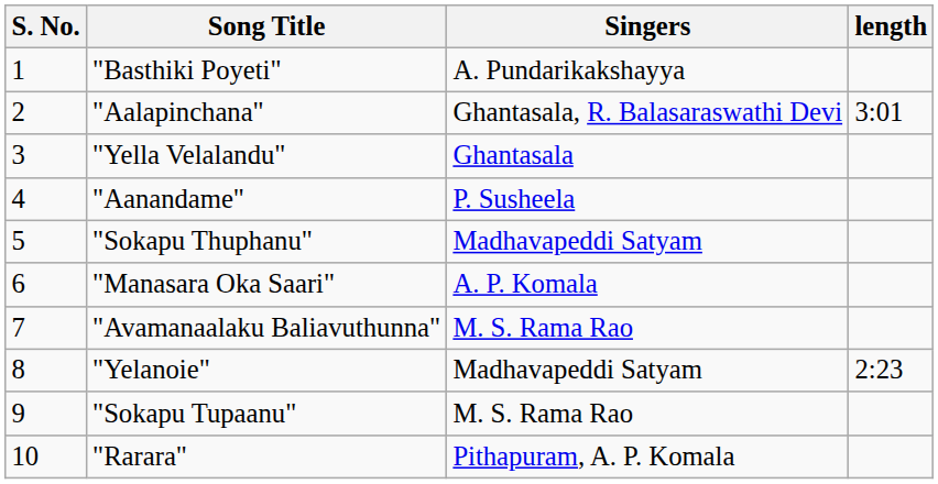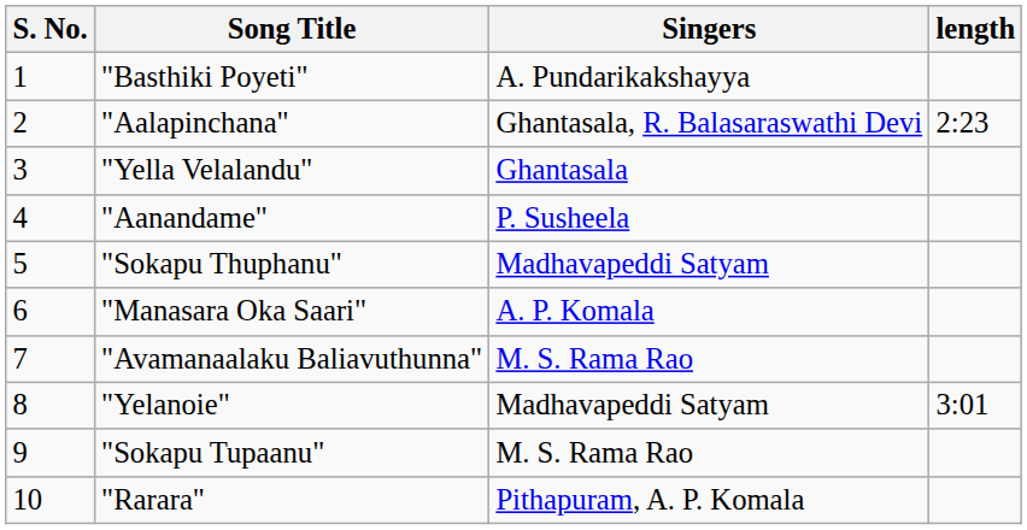"Aalapinchana" | length: 3:01 -> 2:23
"Yelanoie" | length: 2:23 -> 3:01
